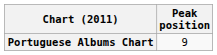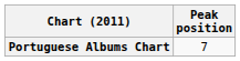Portuguese Albums Chart | Peak position: 9 -> 7
